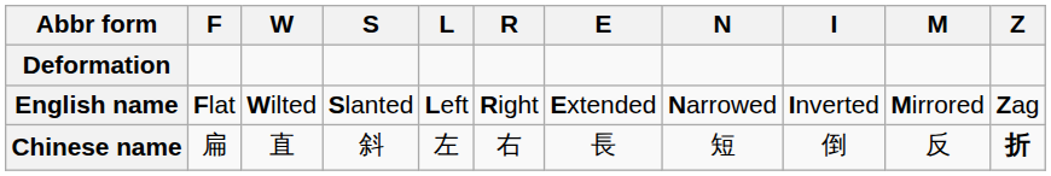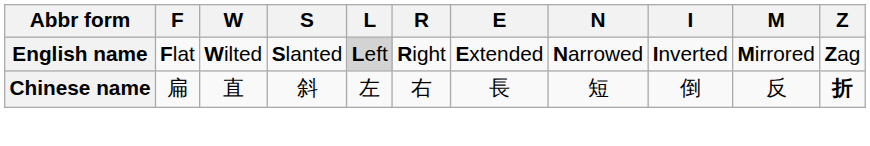- row: Deformation
English name | L: no background -> lightgrey background
